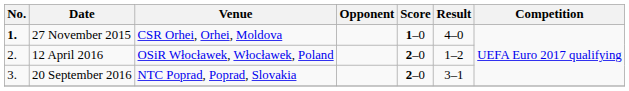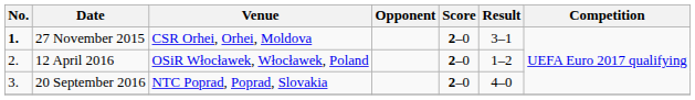27 November 2015 | Score: 1–0 -> 2–0
27 November 2015 | Result: 4–0 -> 3–1
20 September 2016 | Result: 3–1 -> 4–0
